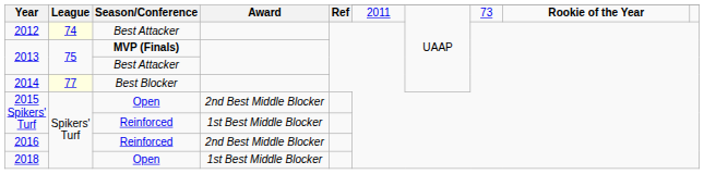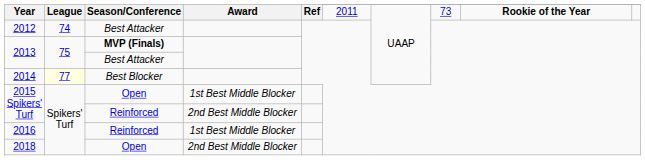2012 | League: lightyellow background -> no background
2015 Spikers' Turf / Open | Award: 2nd Best Middle Blocker -> 1st Best Middle Blocker
2015 Spikers' Turf / Reinforced | Award: 1st Best Middle Blocker -> 2nd Best Middle Blocker
2016 | Award: 2nd Best Middle Blocker -> 1st Best Middle Blocker
2018 | Award: 1st Best Middle Blocker -> 2nd Best Middle Blocker
